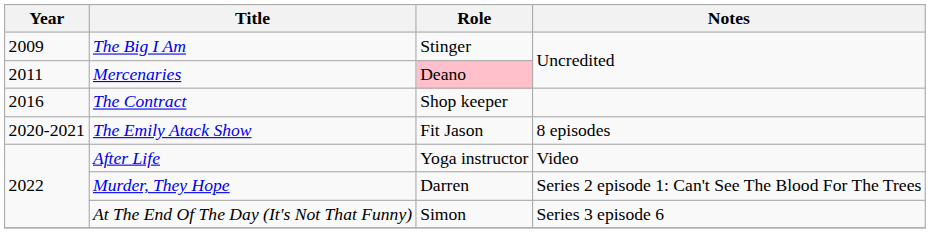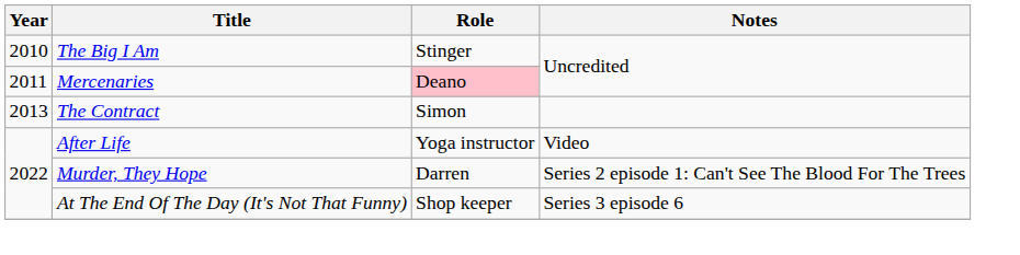The Big I Am | Year: 2009 -> 2010
The Contract | Year: 2016 -> 2013
The Contract | Role: Shop keeper -> Simon
- row: 2020-2021 | The Emily Atack Show | Fit Jason | 8 episodes
At The End Of The Day (It's Not That Funny) | Role: Simon -> Shop keeper
